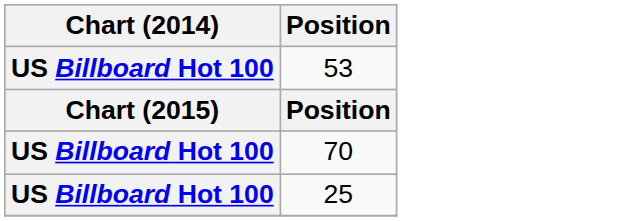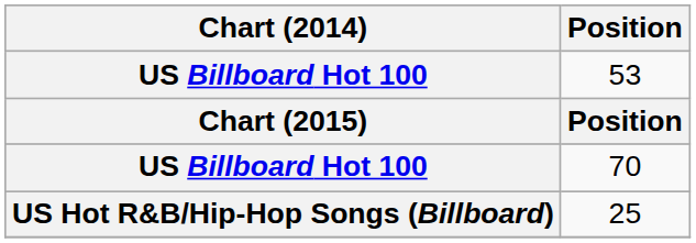25 | Chart (2014): US Billboard Hot 100 -> US Hot R&B/Hip-Hop Songs (Billboard)
